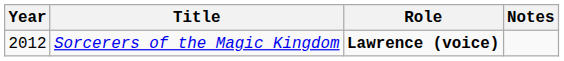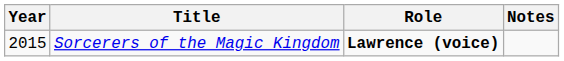Sorcerers of the Magic Kingdom | Year: 2012 -> 2015
